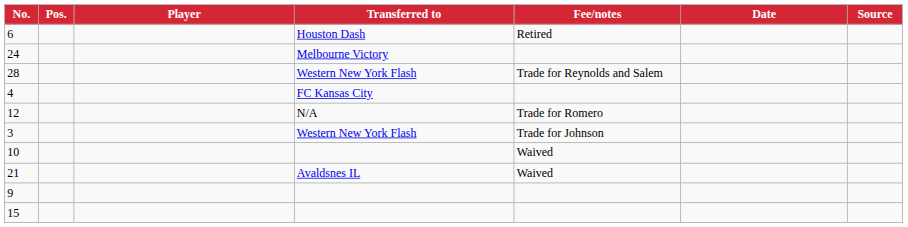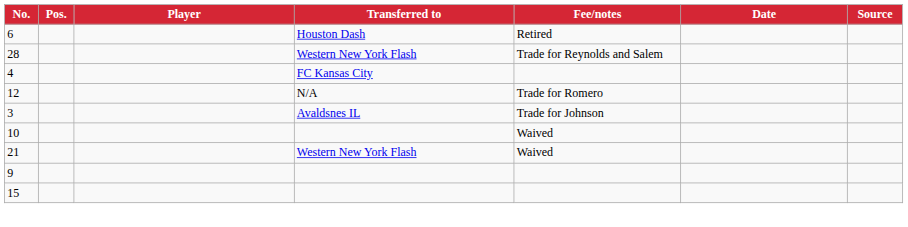- row: 24 | Melbourne Victory
3 | Transferred to: Western New York Flash -> Avaldsnes IL
21 | Transferred to: Avaldsnes IL -> Western New York Flash
